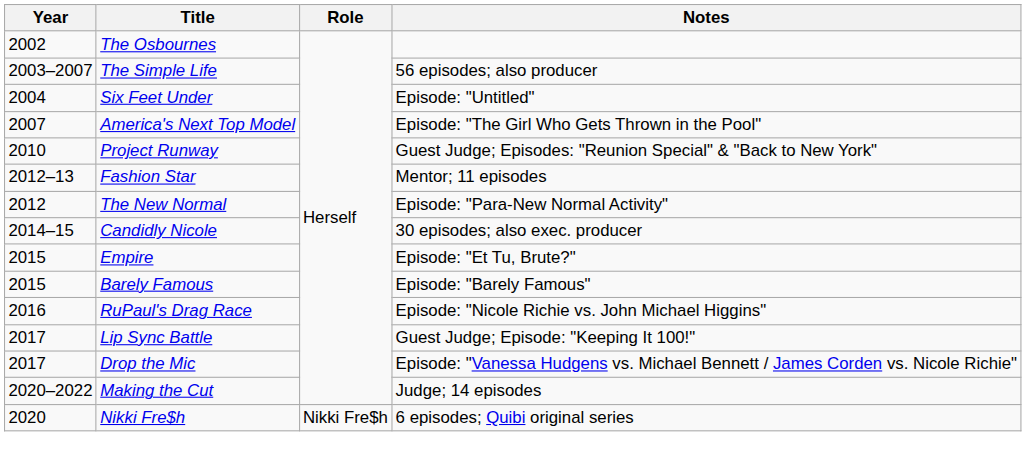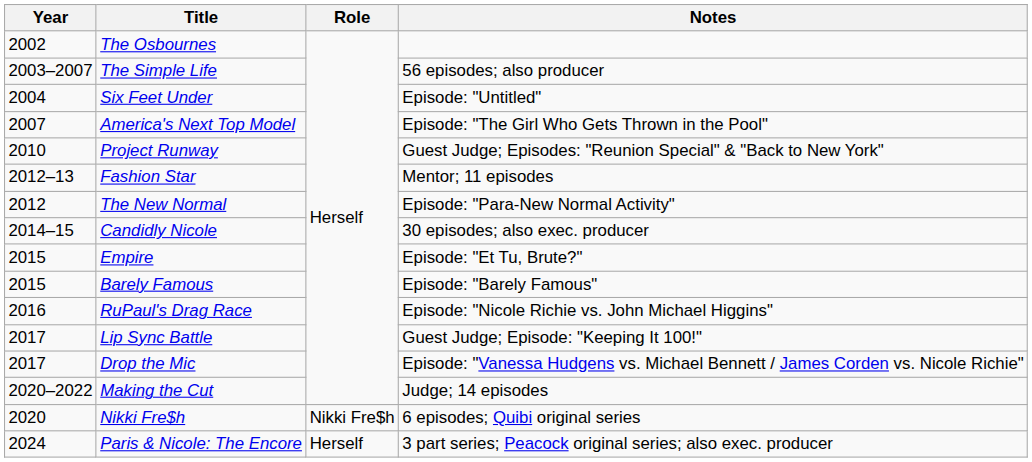+ row: 2024 | Paris & Nicole: The Encore | Herself | 3 part series; Peacock original series; also exec. producer
